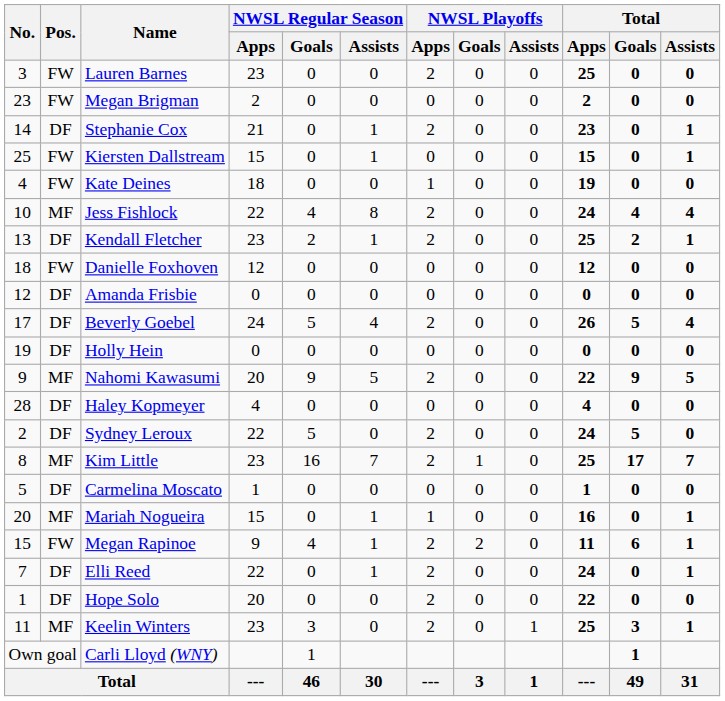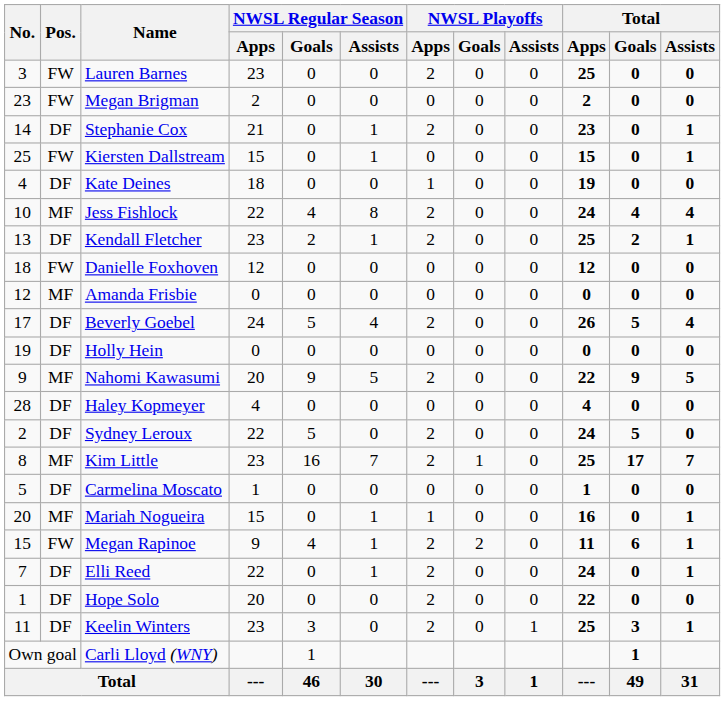Kate Deines | Pos.: FW -> DF
Amanda Frisbie | Pos.: DF -> MF
Keelin Winters | Pos.: MF -> DF
